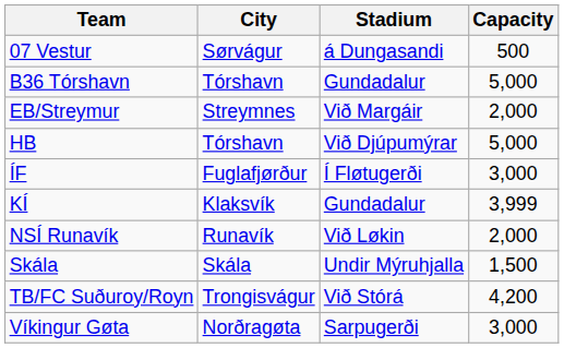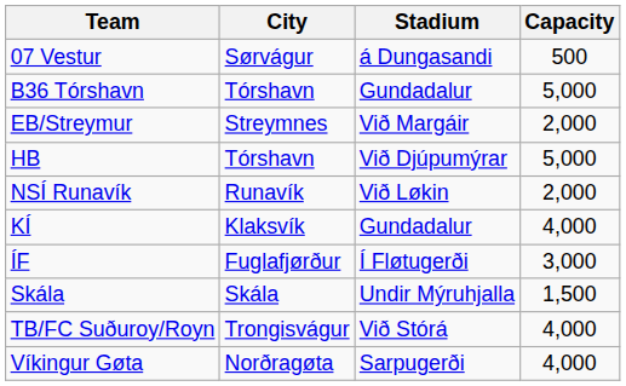rows swapped: ÍF <-> NSÍ Runavík
KÍ | Capacity: 3,999 -> 4,000
TB/FC Suðuroy/Royn | Capacity: 4,200 -> 4,000
Víkingur Gøta | Capacity: 3,000 -> 4,000
